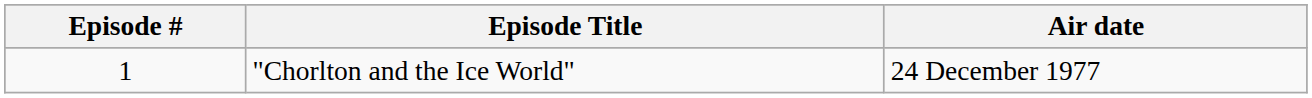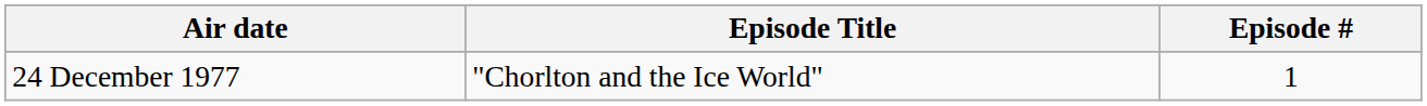columns swapped: Episode # <-> Air date
